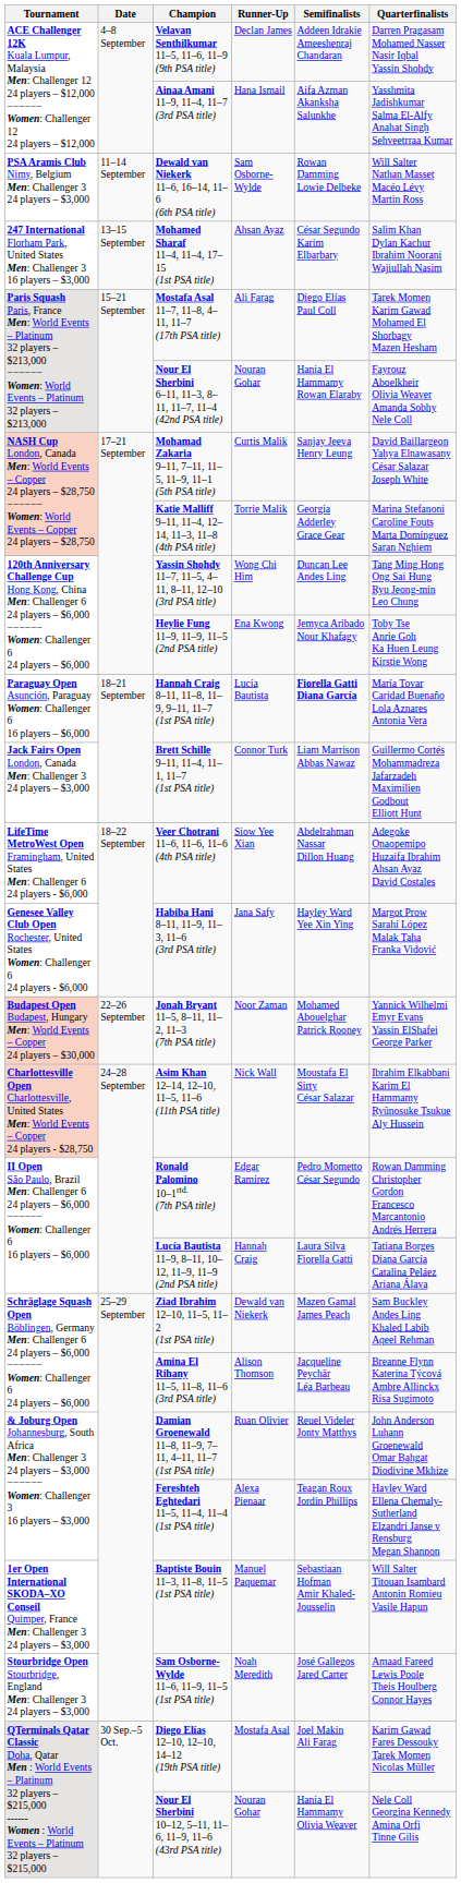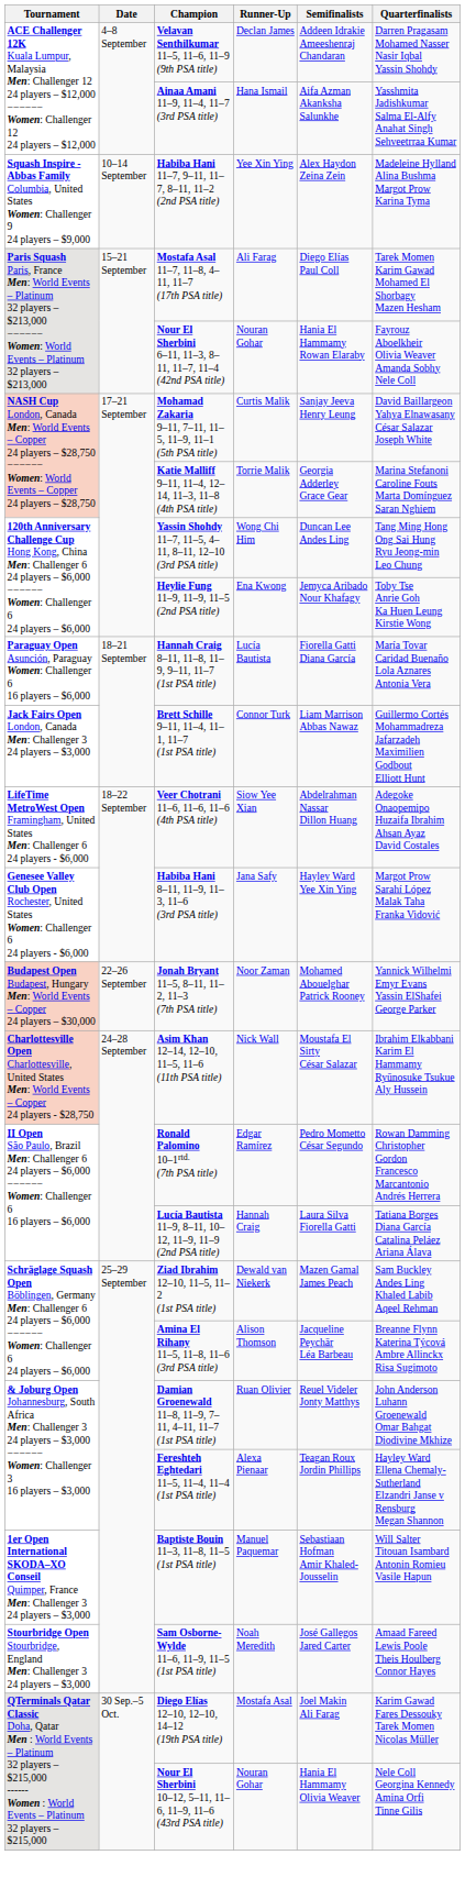+ row: Squash Inspire - Abbas Family Columbia, United States Women: Challenger 9 24 players – $9,000 | 10–14 September | Habiba Hani 11–7, 9–11, 11–7, 8–11, 11–2 (2nd PSA title) | Yee Xin Ying | Alex Haydon Zeina Zein | Madeleine Hylland Alina Bushma Margot Prow Karina Tyma
- row: PSA Aramis Club Nimy, Belgium Men: Challenger 3 24 players – $3,000 | 11–14 September | Dewald van Niekerk 11–6, 16–14, 11–6 (6th PSA title) | Sam Osborne-Wylde | Rowan Damming Lowie Delbeke | Will Salter Nathan Masset Macéo Lévy Martin Ross
- row: 247 International Florham Park, United States Men: Challenger 3 16 players – $3,000 | 13–15 September | Mohamed Sharaf 11–4, 11–4, 17–15 (1st PSA title) | Ahsan Ayaz | César Segundo Karim Elbarbary | Salim Khan Dylan Kachur Ibrahim Noorani Wajiullah Nasim
Hannah Craig 8–11, 11–8, 11–9, 9–11, 11–7 (1st PSA title) | Semifinalists: bold -> normal
